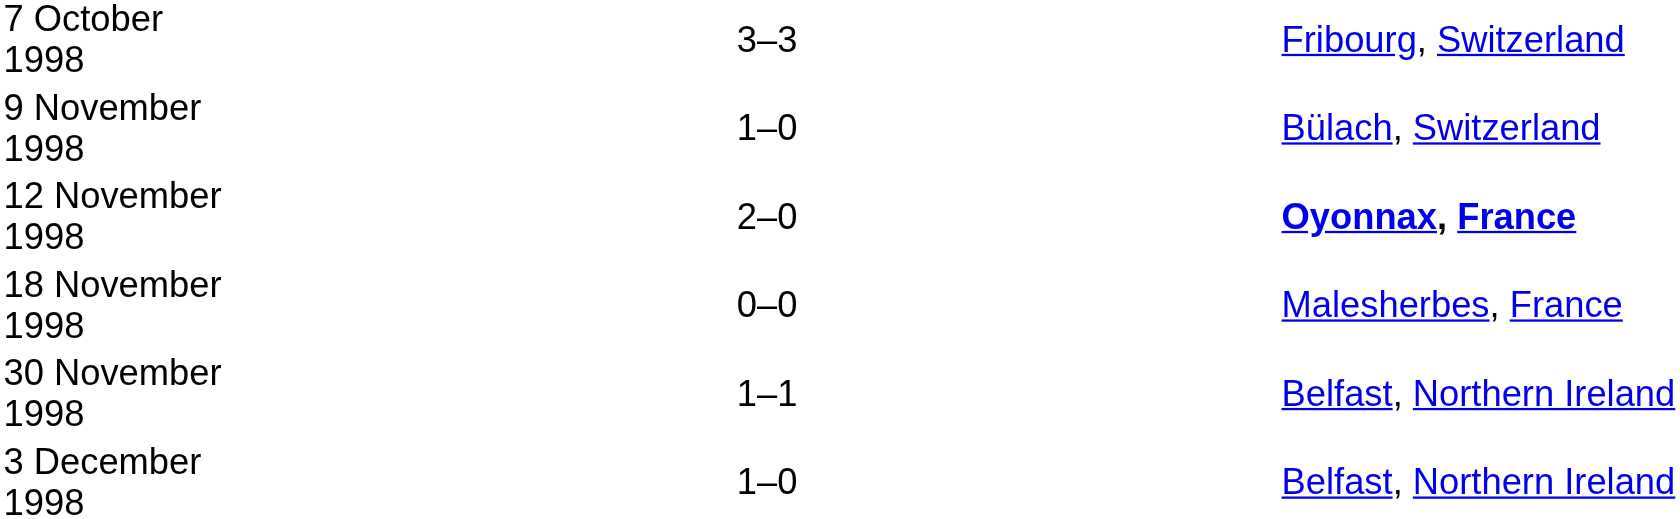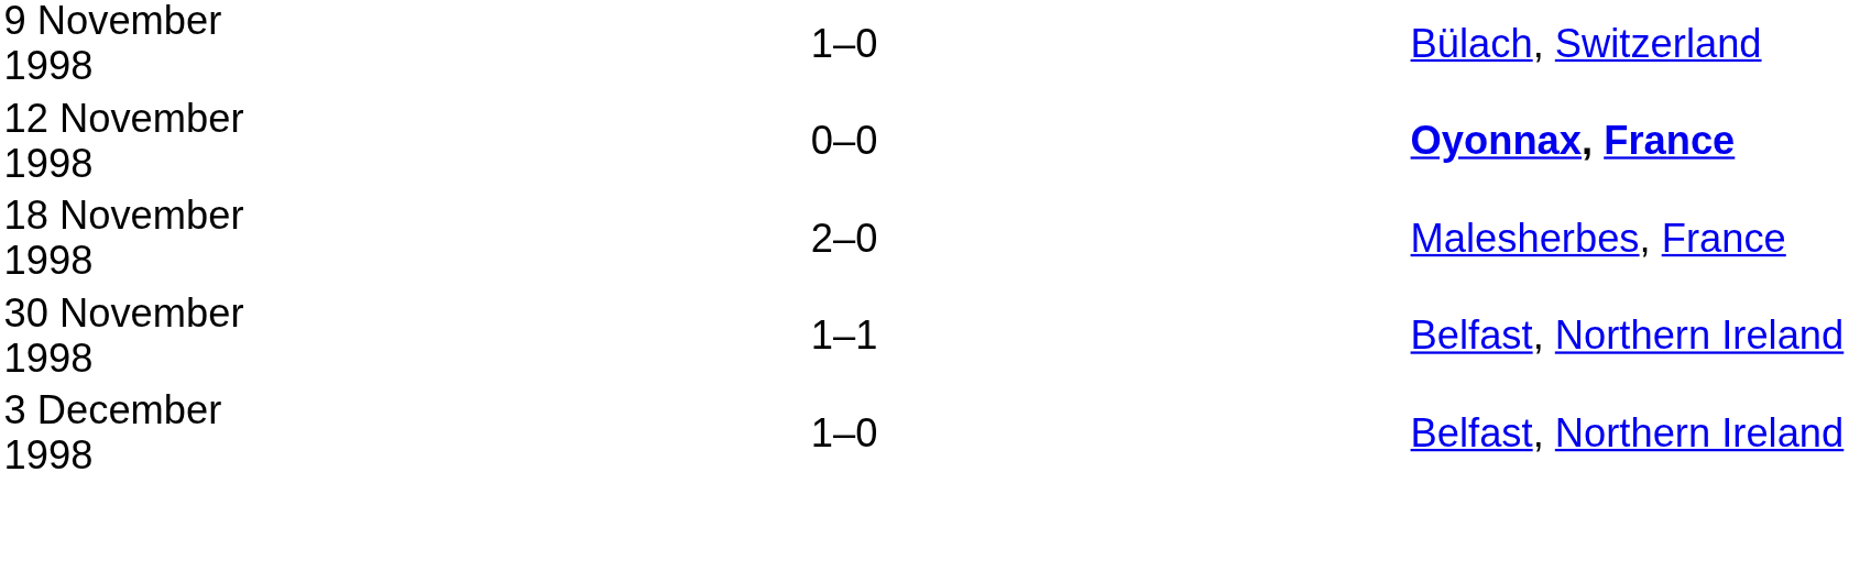- row: 7 October 1998 | 3–3 | Fribourg, Switzerland
12 November 1998 | column 3: 2–0 -> 0–0
18 November 1998 | column 3: 0–0 -> 2–0
